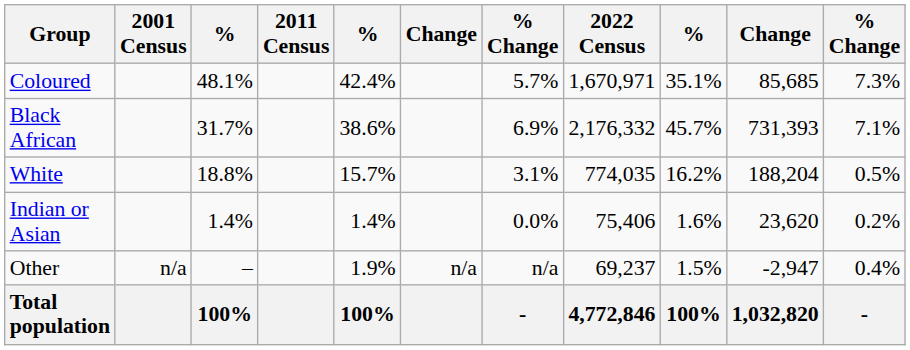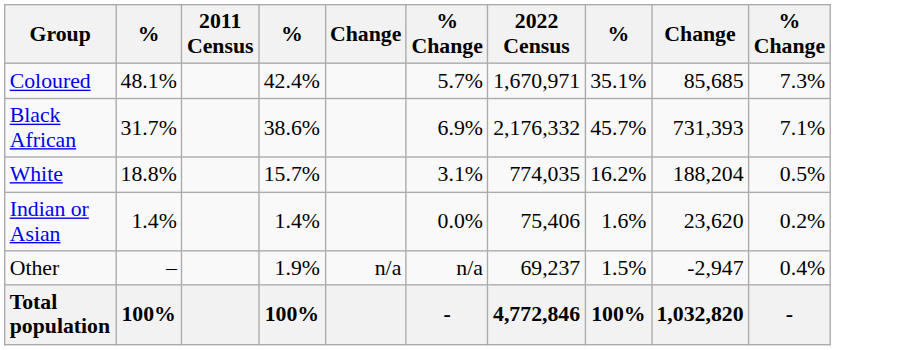- column: 2001 Census | n/a
